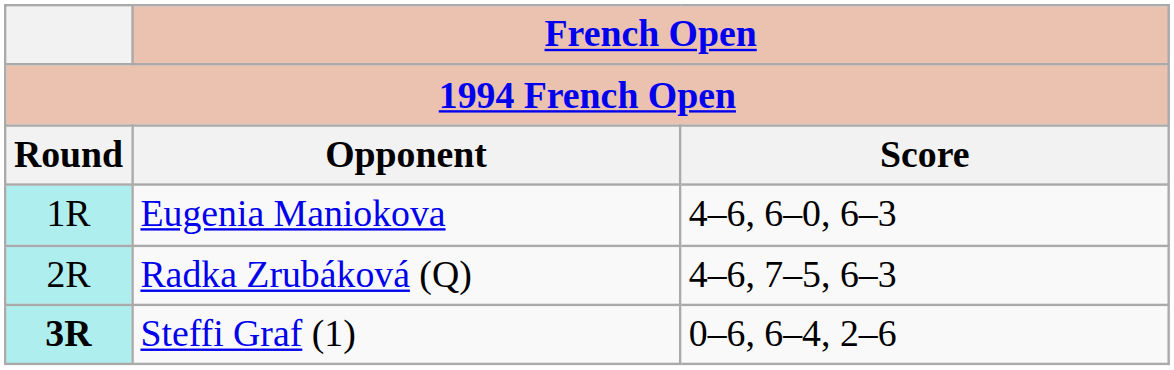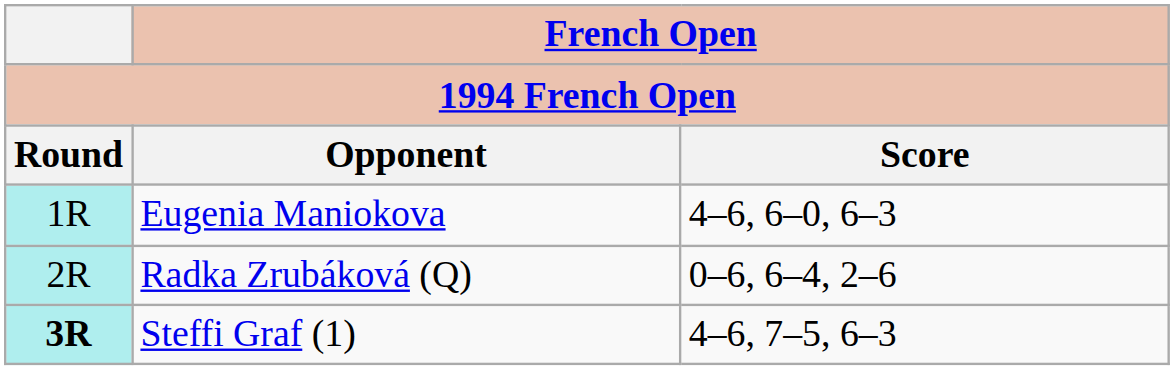Radka Zrubáková (Q) | French Open / Score: 4–6, 7–5, 6–3 -> 0–6, 6–4, 2–6
Steffi Graf (1) | French Open / Score: 0–6, 6–4, 2–6 -> 4–6, 7–5, 6–3
